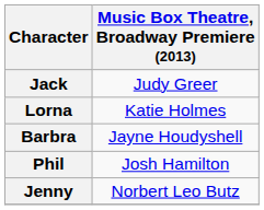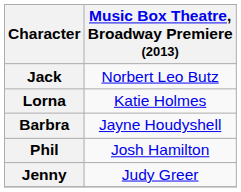Jack | Music Box Theatre, Broadway Premiere (2013): Judy Greer -> Norbert Leo Butz
Jenny | Music Box Theatre, Broadway Premiere (2013): Norbert Leo Butz -> Judy Greer
